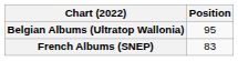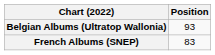Belgian Albums (Ultratop Wallonia) | Position: 95 -> 93
